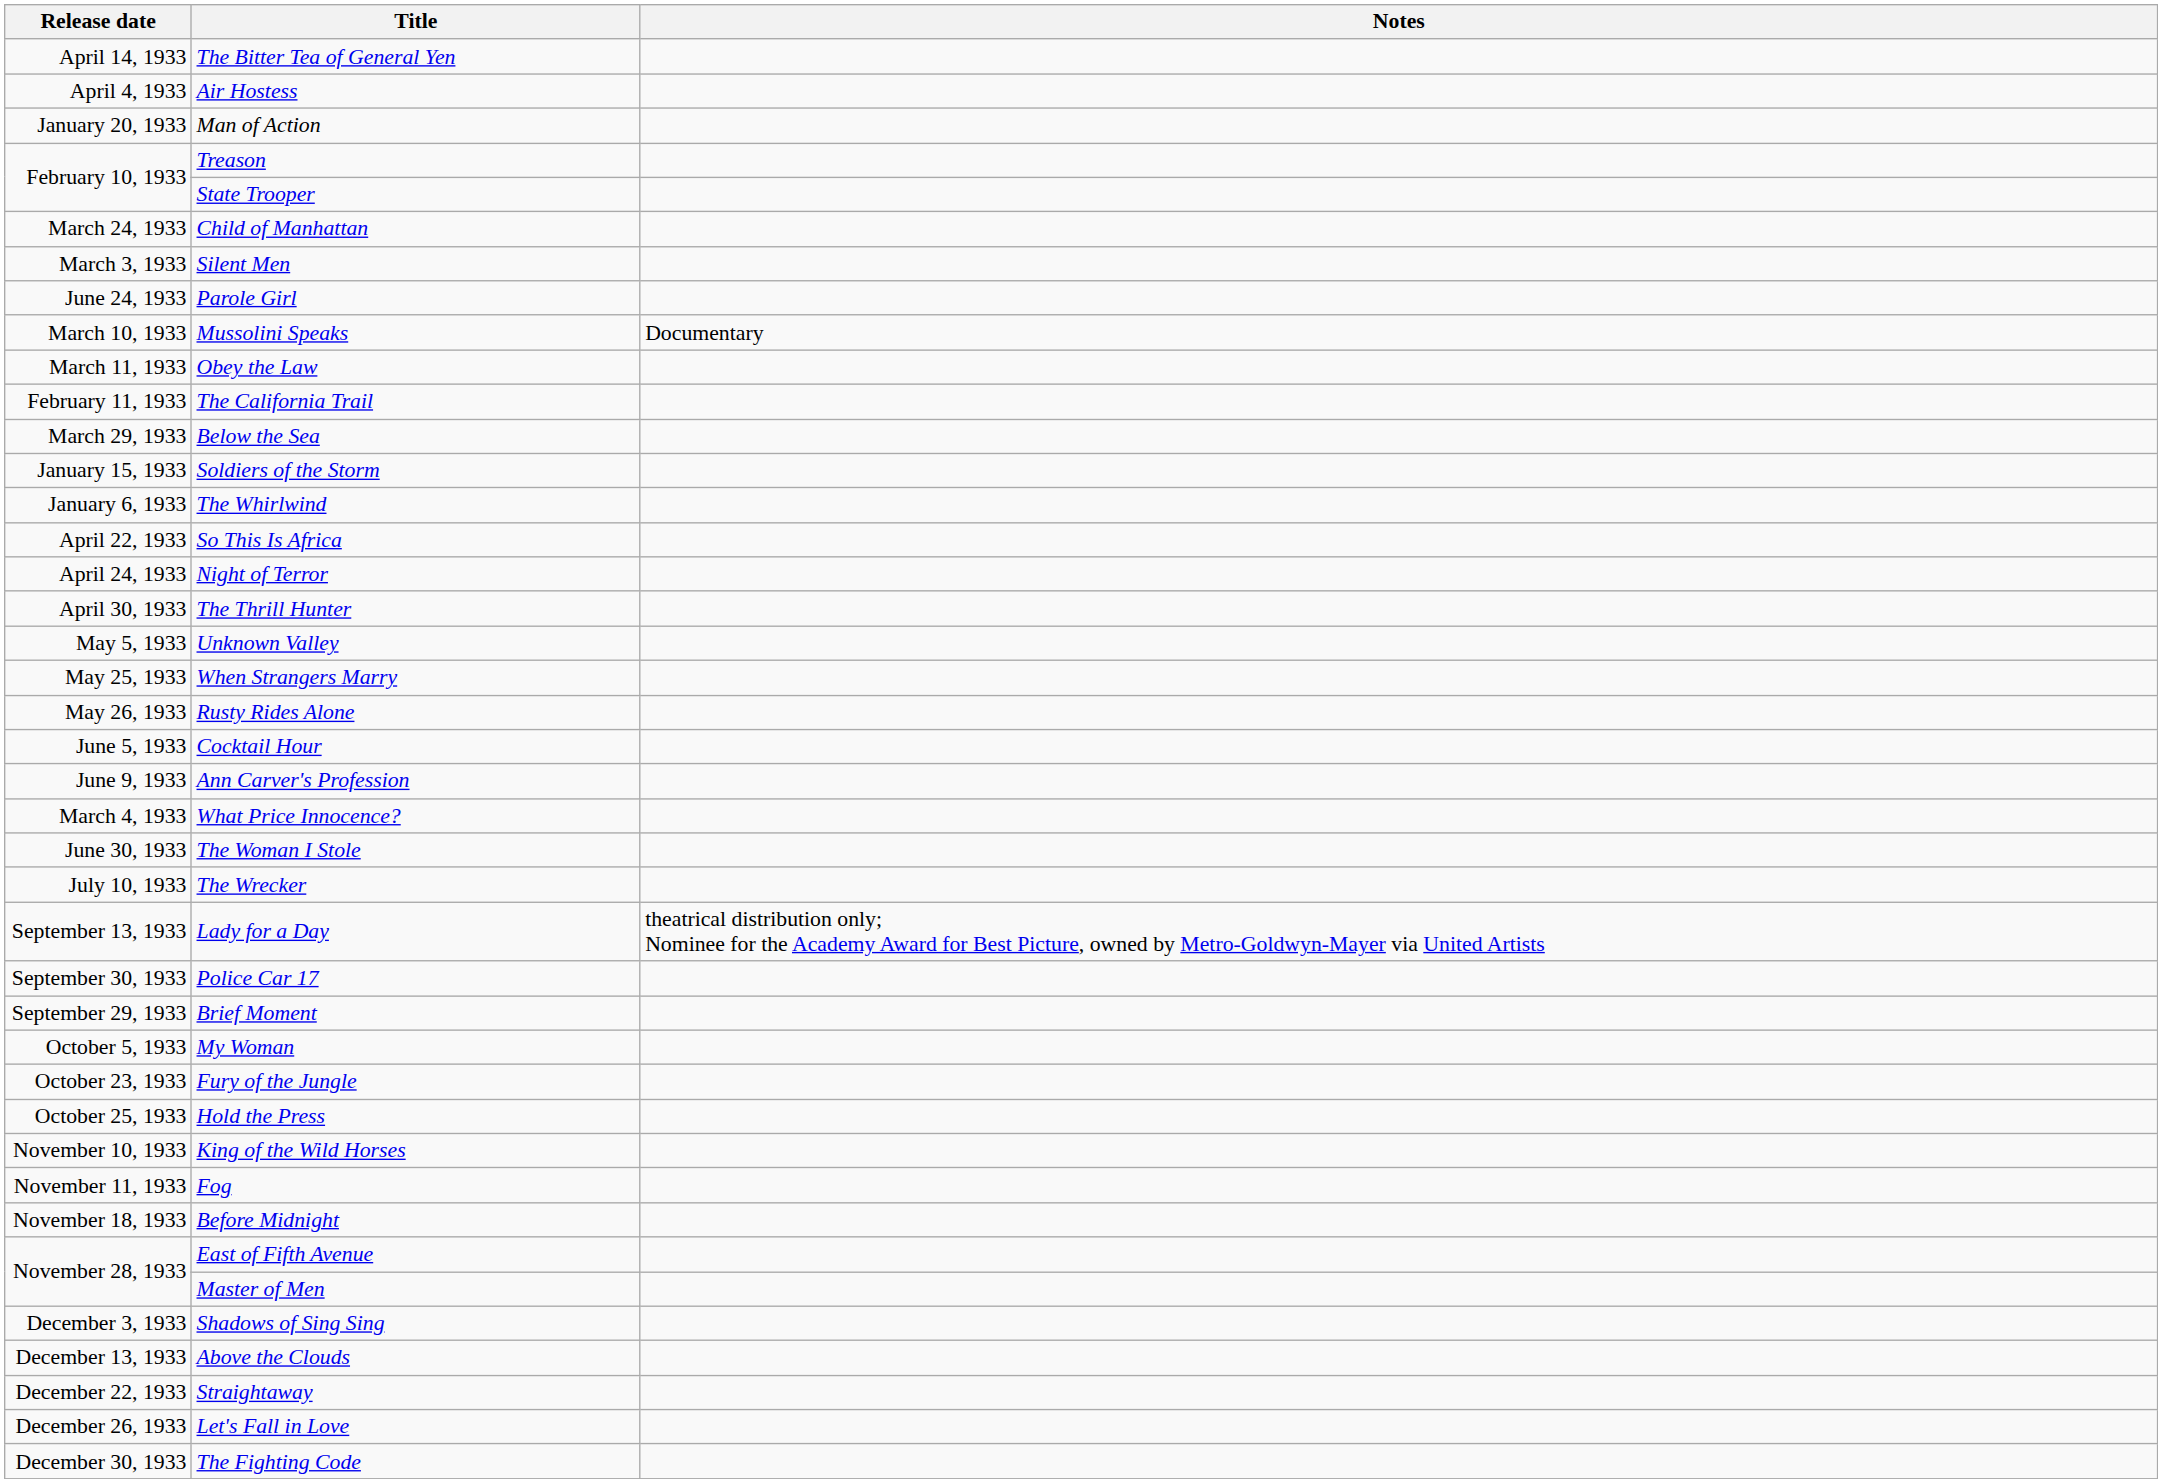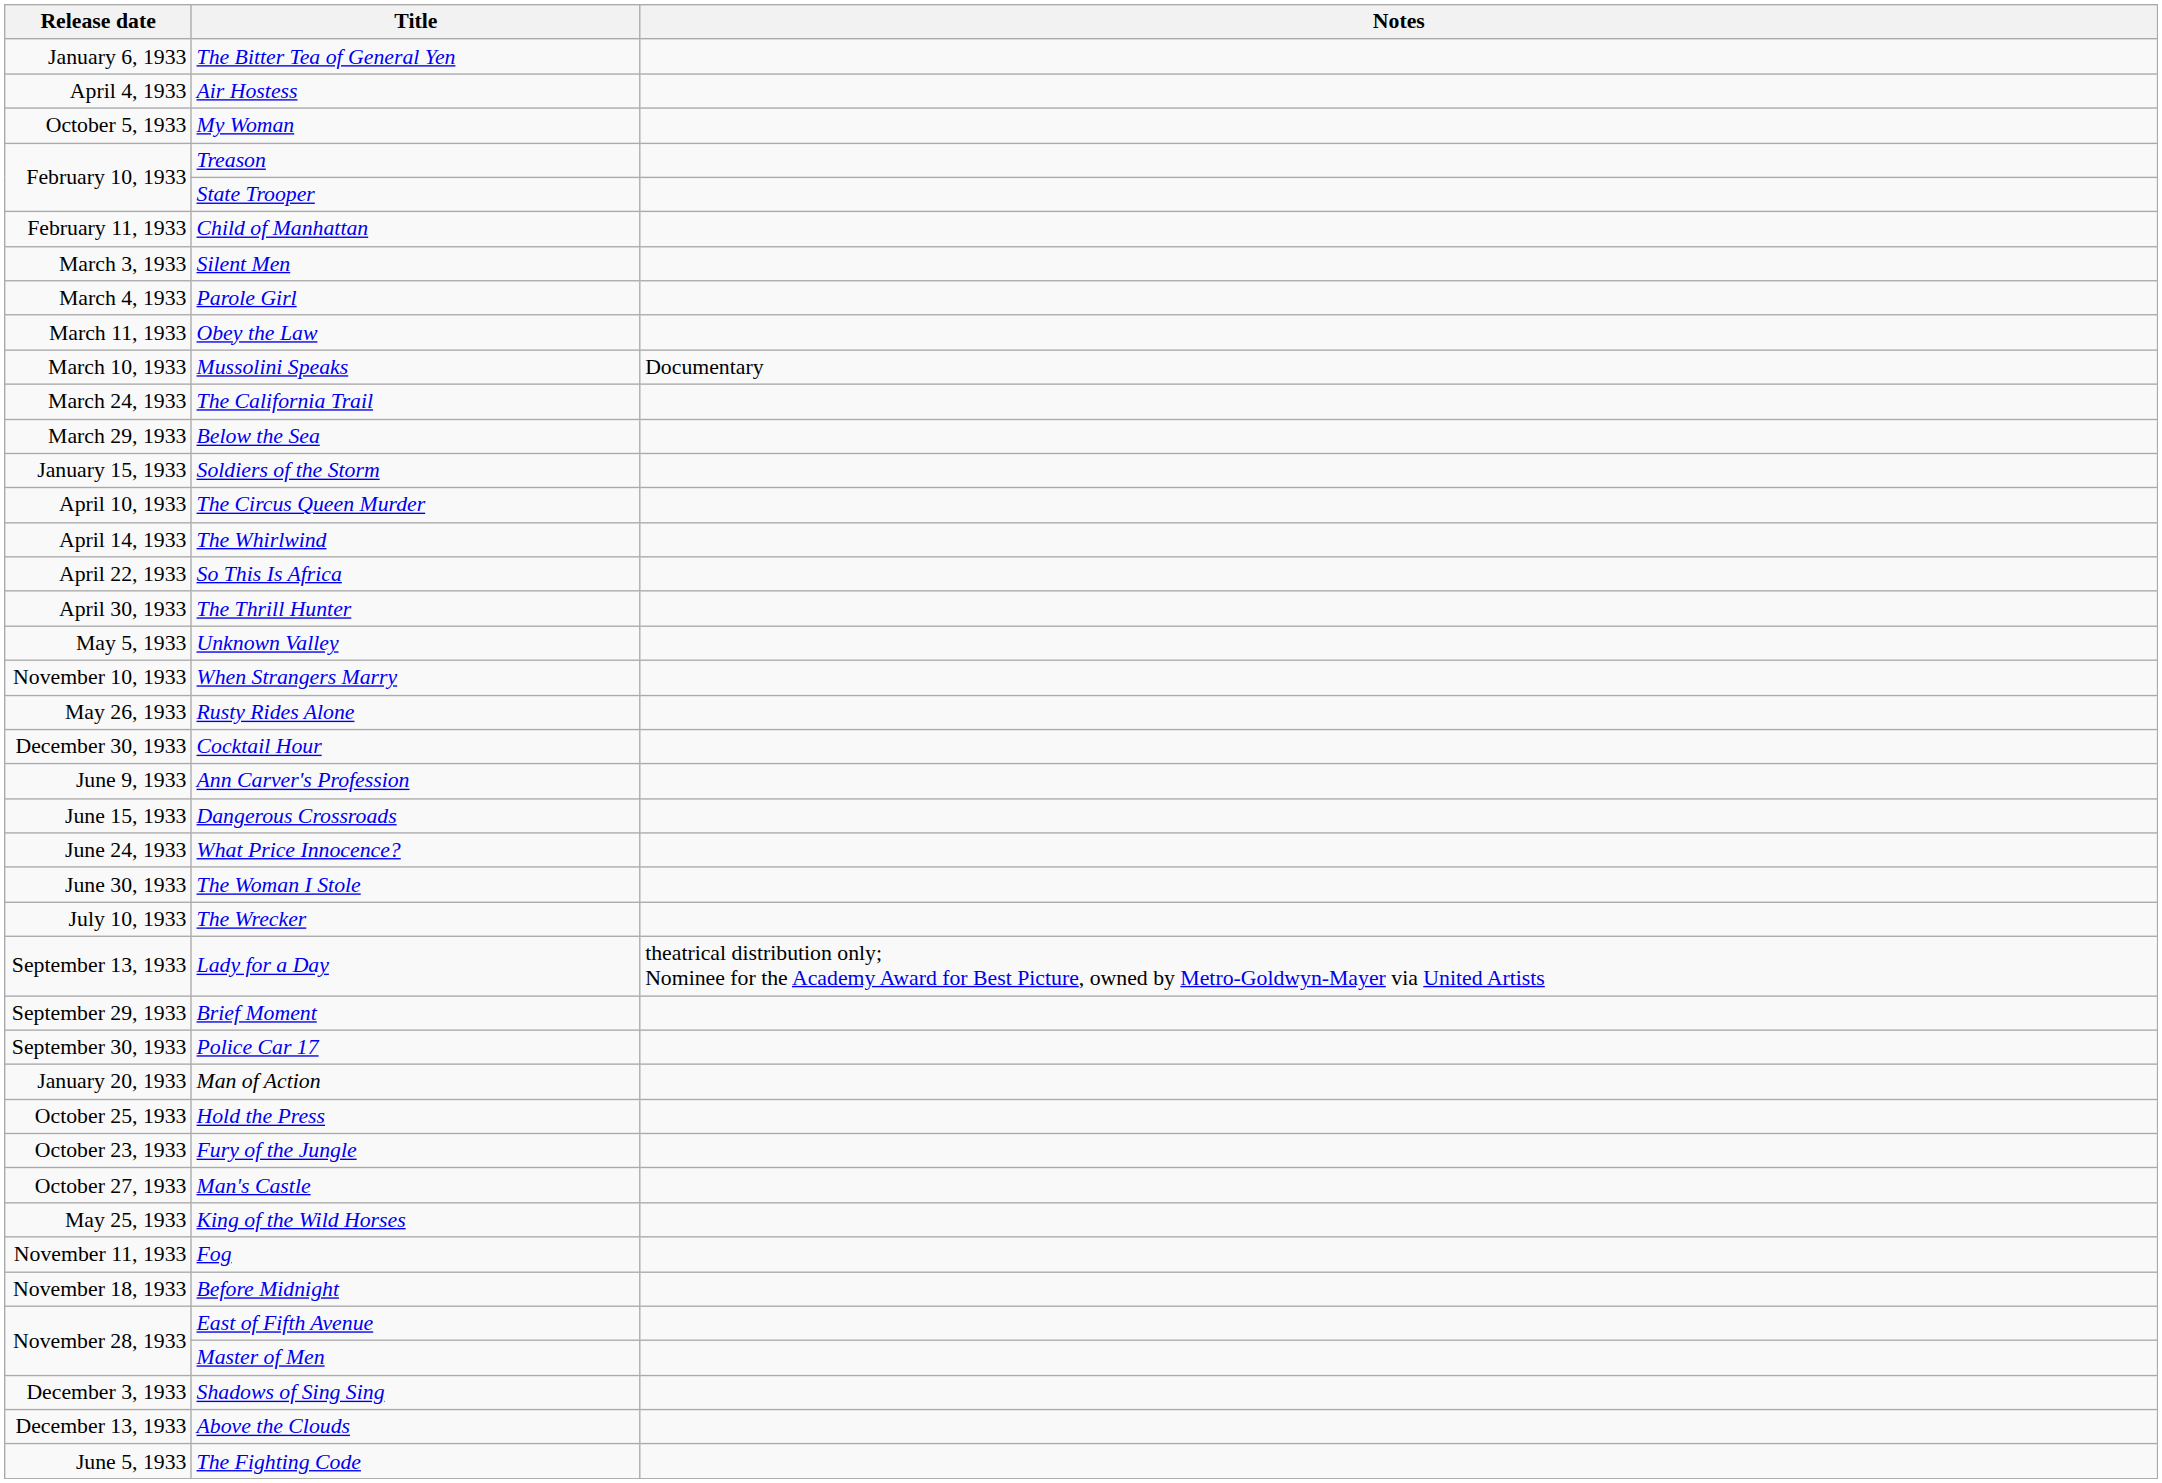The Bitter Tea of General Yen | Release date: April 14, 1933 -> January 6, 1933
rows swapped: Man of Action <-> My Woman
Child of Manhattan | Release date: March 24, 1933 -> February 11, 1933
Parole Girl | Release date: June 24, 1933 -> March 4, 1933
rows swapped: Mussolini Speaks <-> Obey the Law
The California Trail | Release date: February 11, 1933 -> March 24, 1933
+ row: April 10, 1933 | The Circus Queen Murder
The Whirlwind | Release date: January 6, 1933 -> April 14, 1933
- row: April 24, 1933 | Night of Terror
When Strangers Marry | Release date: May 25, 1933 -> November 10, 1933
Cocktail Hour | Release date: June 5, 1933 -> December 30, 1933
+ row: June 15, 1933 | Dangerous Crossroads
What Price Innocence? | Release date: March 4, 1933 -> June 24, 1933
rows swapped: Brief Moment <-> Police Car 17
rows swapped: Fury of the Jungle <-> Hold the Press
+ row: October 27, 1933 | Man's Castle
King of the Wild Horses | Release date: November 10, 1933 -> May 25, 1933
- row: December 22, 1933 | Straightaway
- row: December 26, 1933 | Let's Fall in Love
The Fighting Code | Release date: December 30, 1933 -> June 5, 1933
